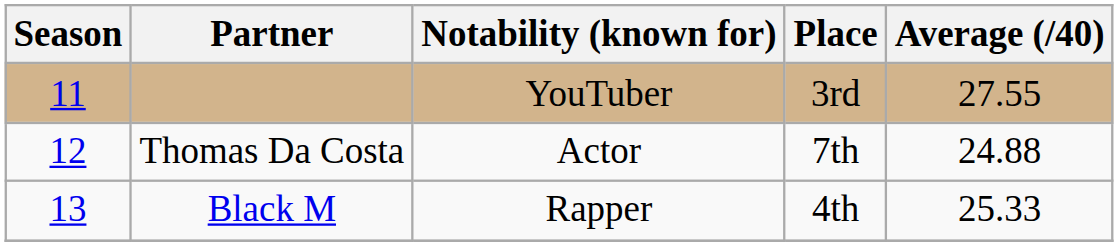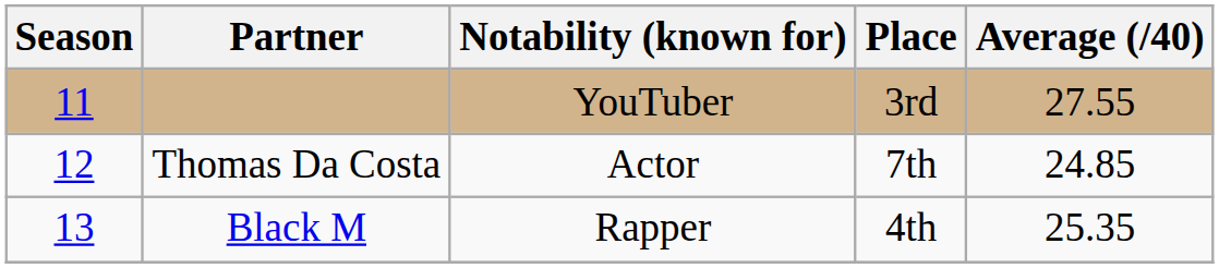Thomas Da Costa | Average (/40): 24.88 -> 24.85
Black M | Average (/40): 25.33 -> 25.35
